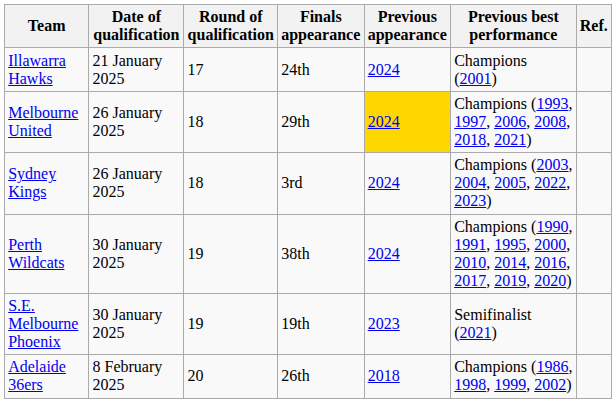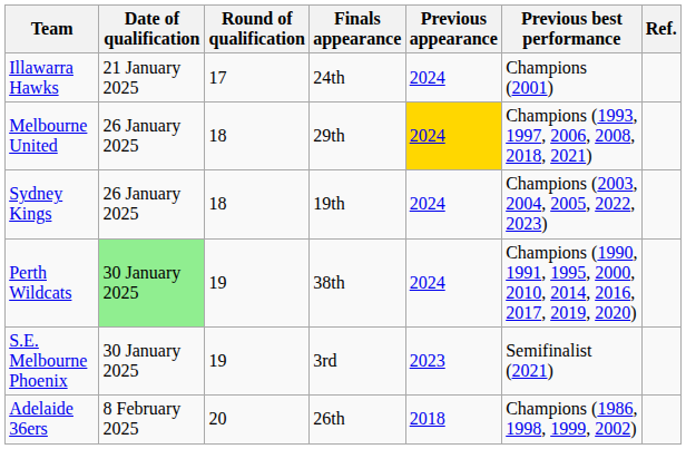Sydney Kings | Finals appearance: 3rd -> 19th
Perth Wildcats | Date of qualification: no background -> lightgreen background
S.E. Melbourne Phoenix | Finals appearance: 19th -> 3rd
